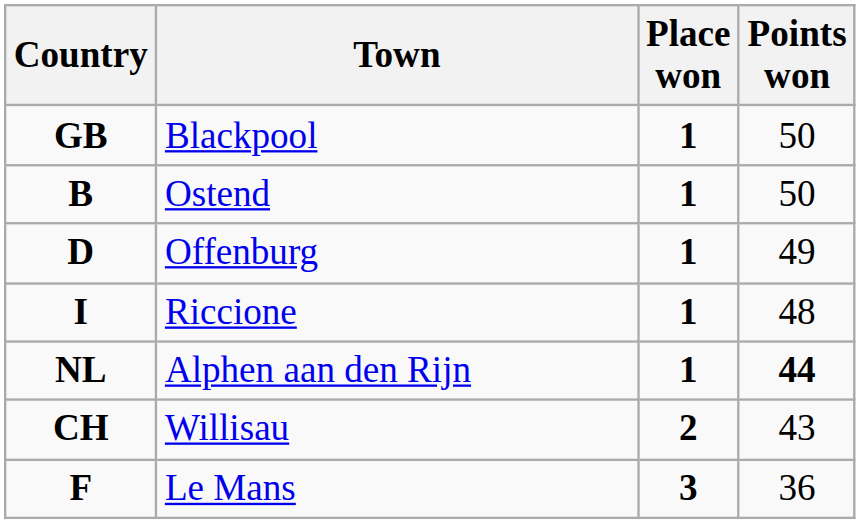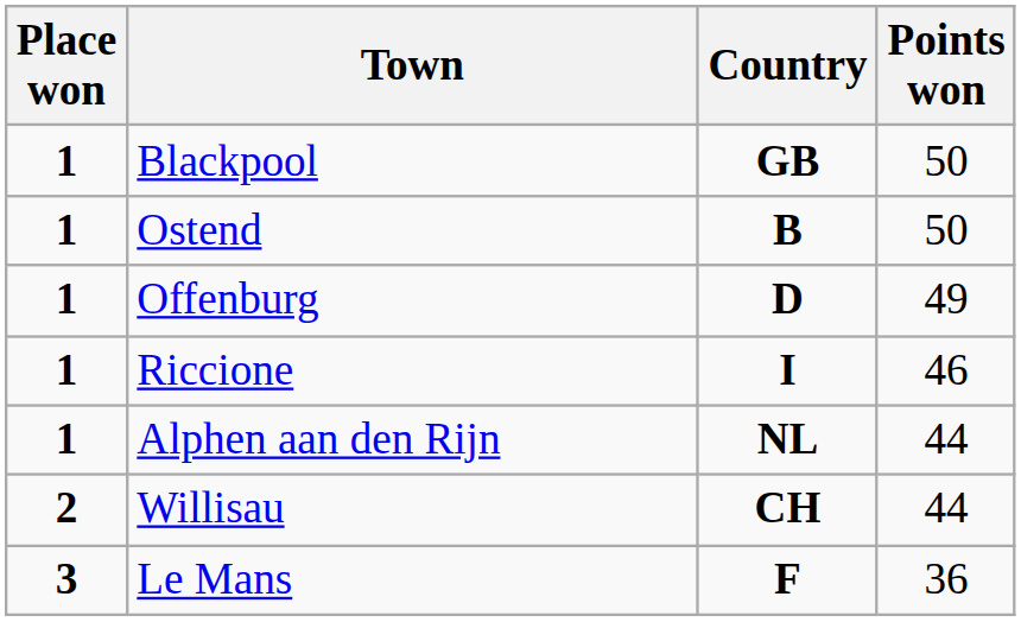columns swapped: Country <-> Place won
Riccione | Points won: 48 -> 46
Alphen aan den Rijn | Points won: bold -> normal
Willisau | Points won: 43 -> 44
